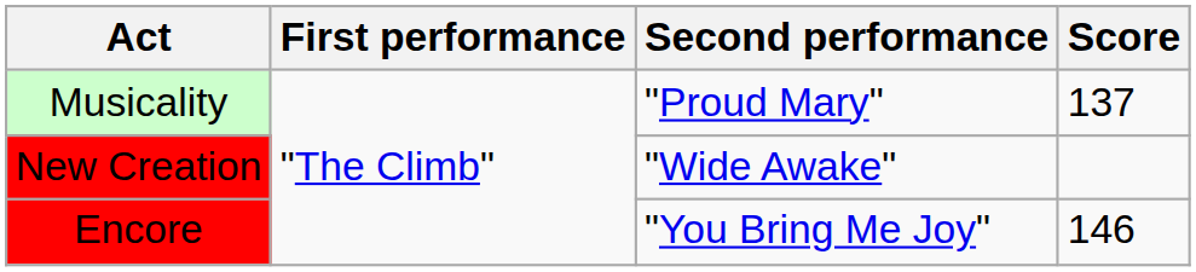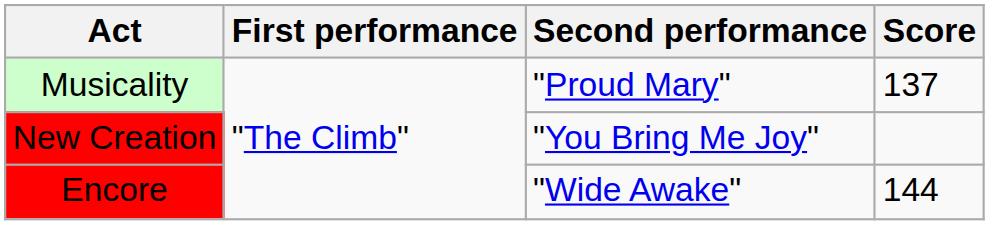New Creation | Second performance: "Wide Awake" -> "You Bring Me Joy"
Encore | Second performance: "You Bring Me Joy" -> "Wide Awake"
Encore | Score: 146 -> 144
